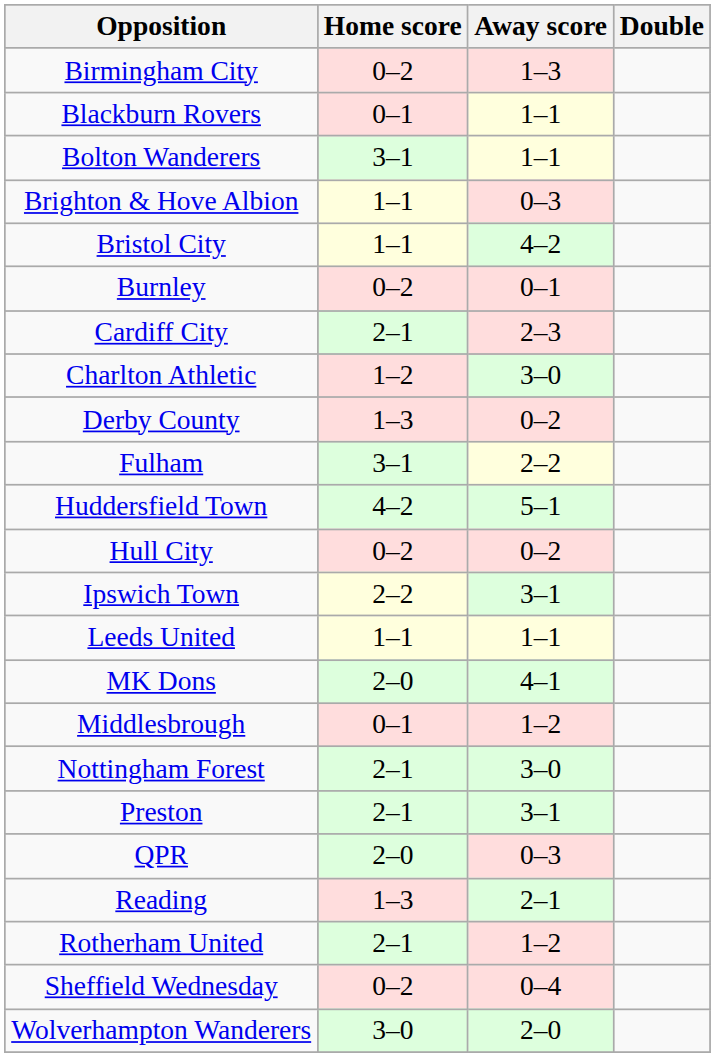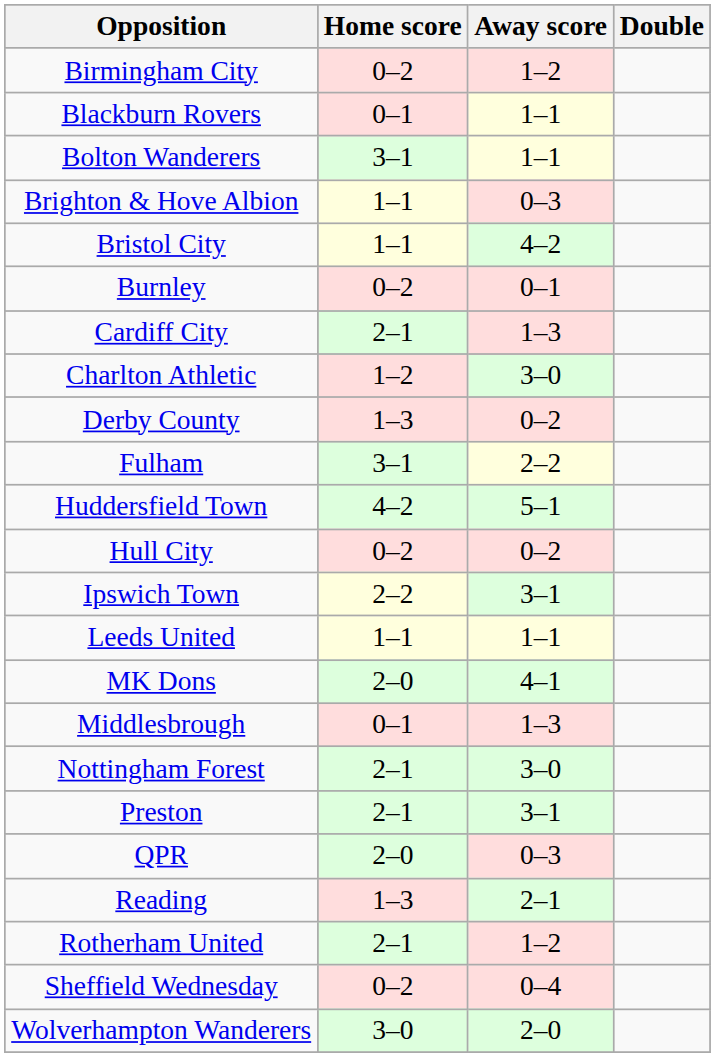Birmingham City | Away score: 1–3 -> 1–2
Cardiff City | Away score: 2–3 -> 1–3
Middlesbrough | Away score: 1–2 -> 1–3
